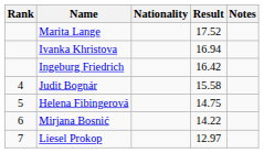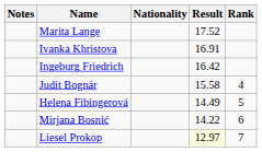columns swapped: Rank <-> Notes
Ivanka Khristova | Result: 16.94 -> 16.91
Helena Fibingerová | Result: 14.75 -> 14.49
Liesel Prokop | Result: no background -> lightyellow background
